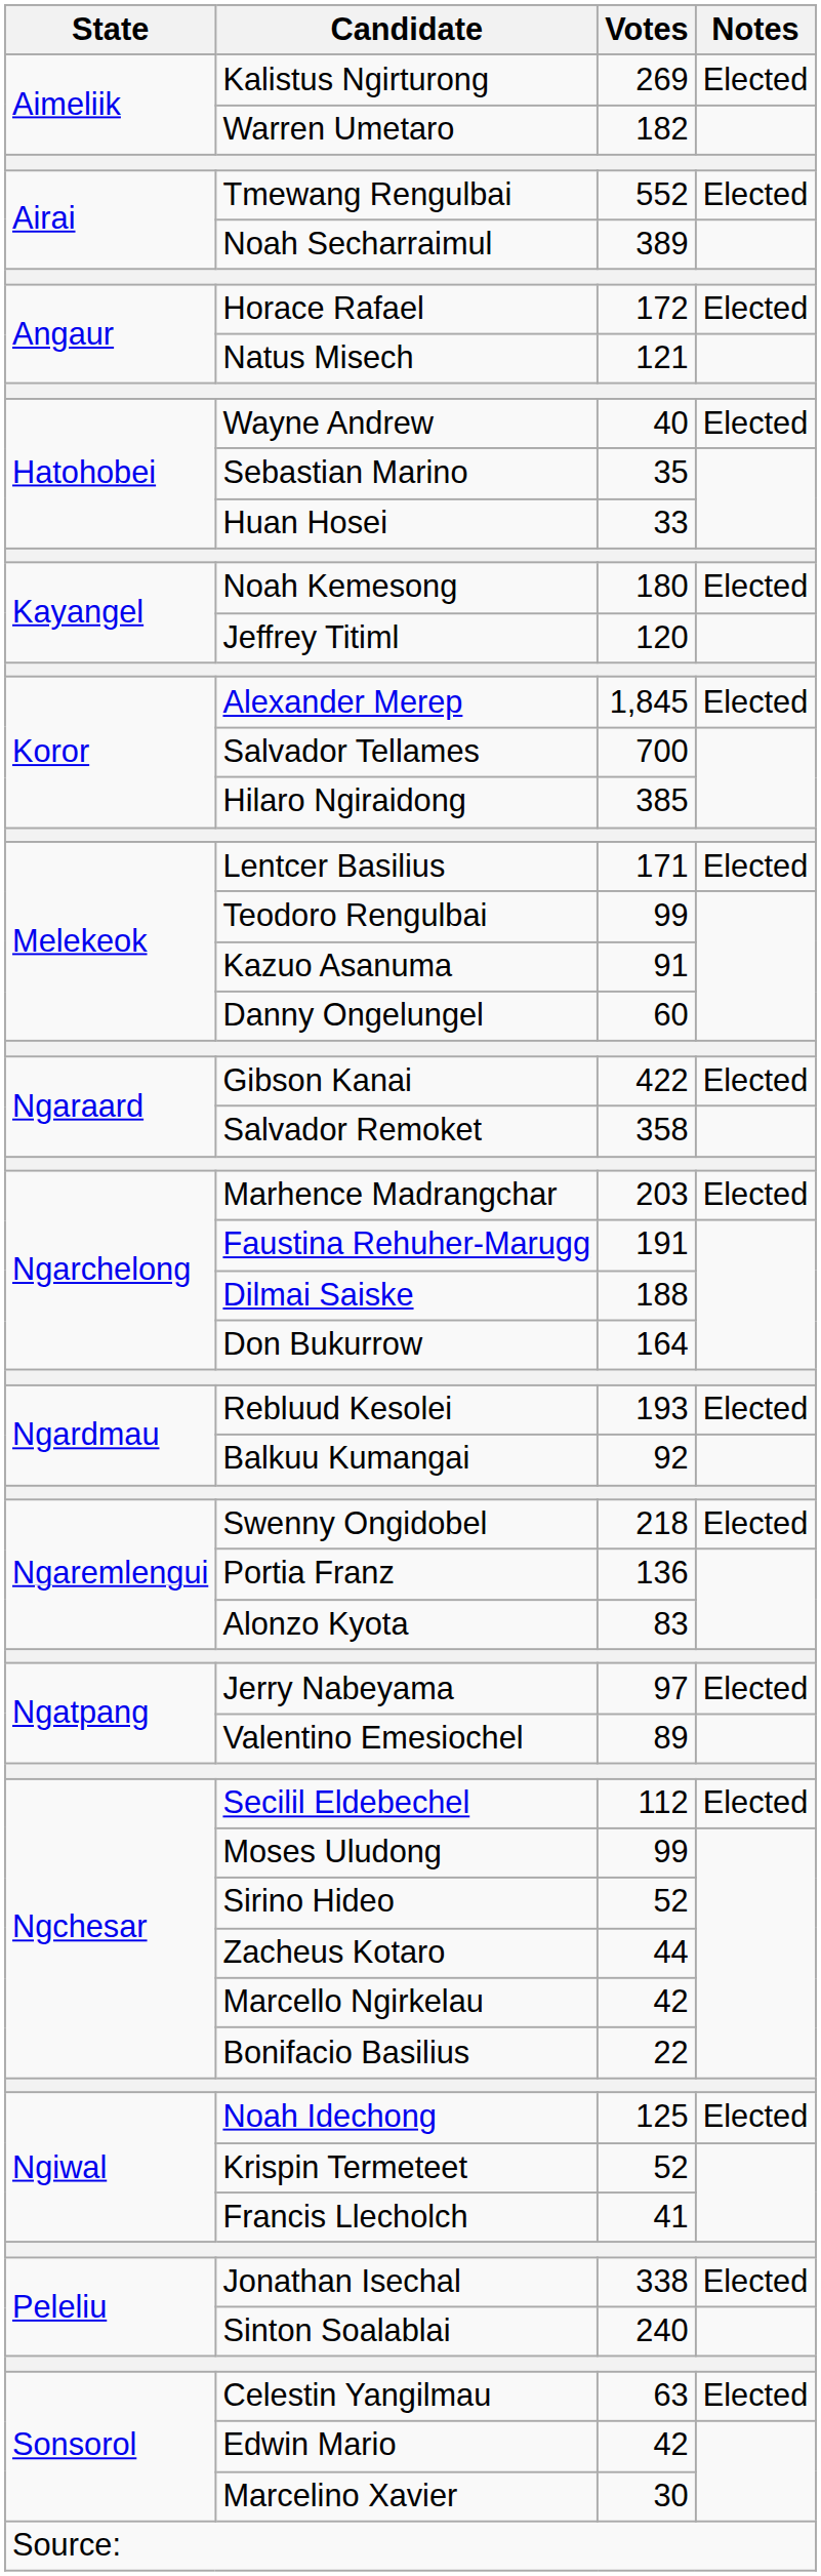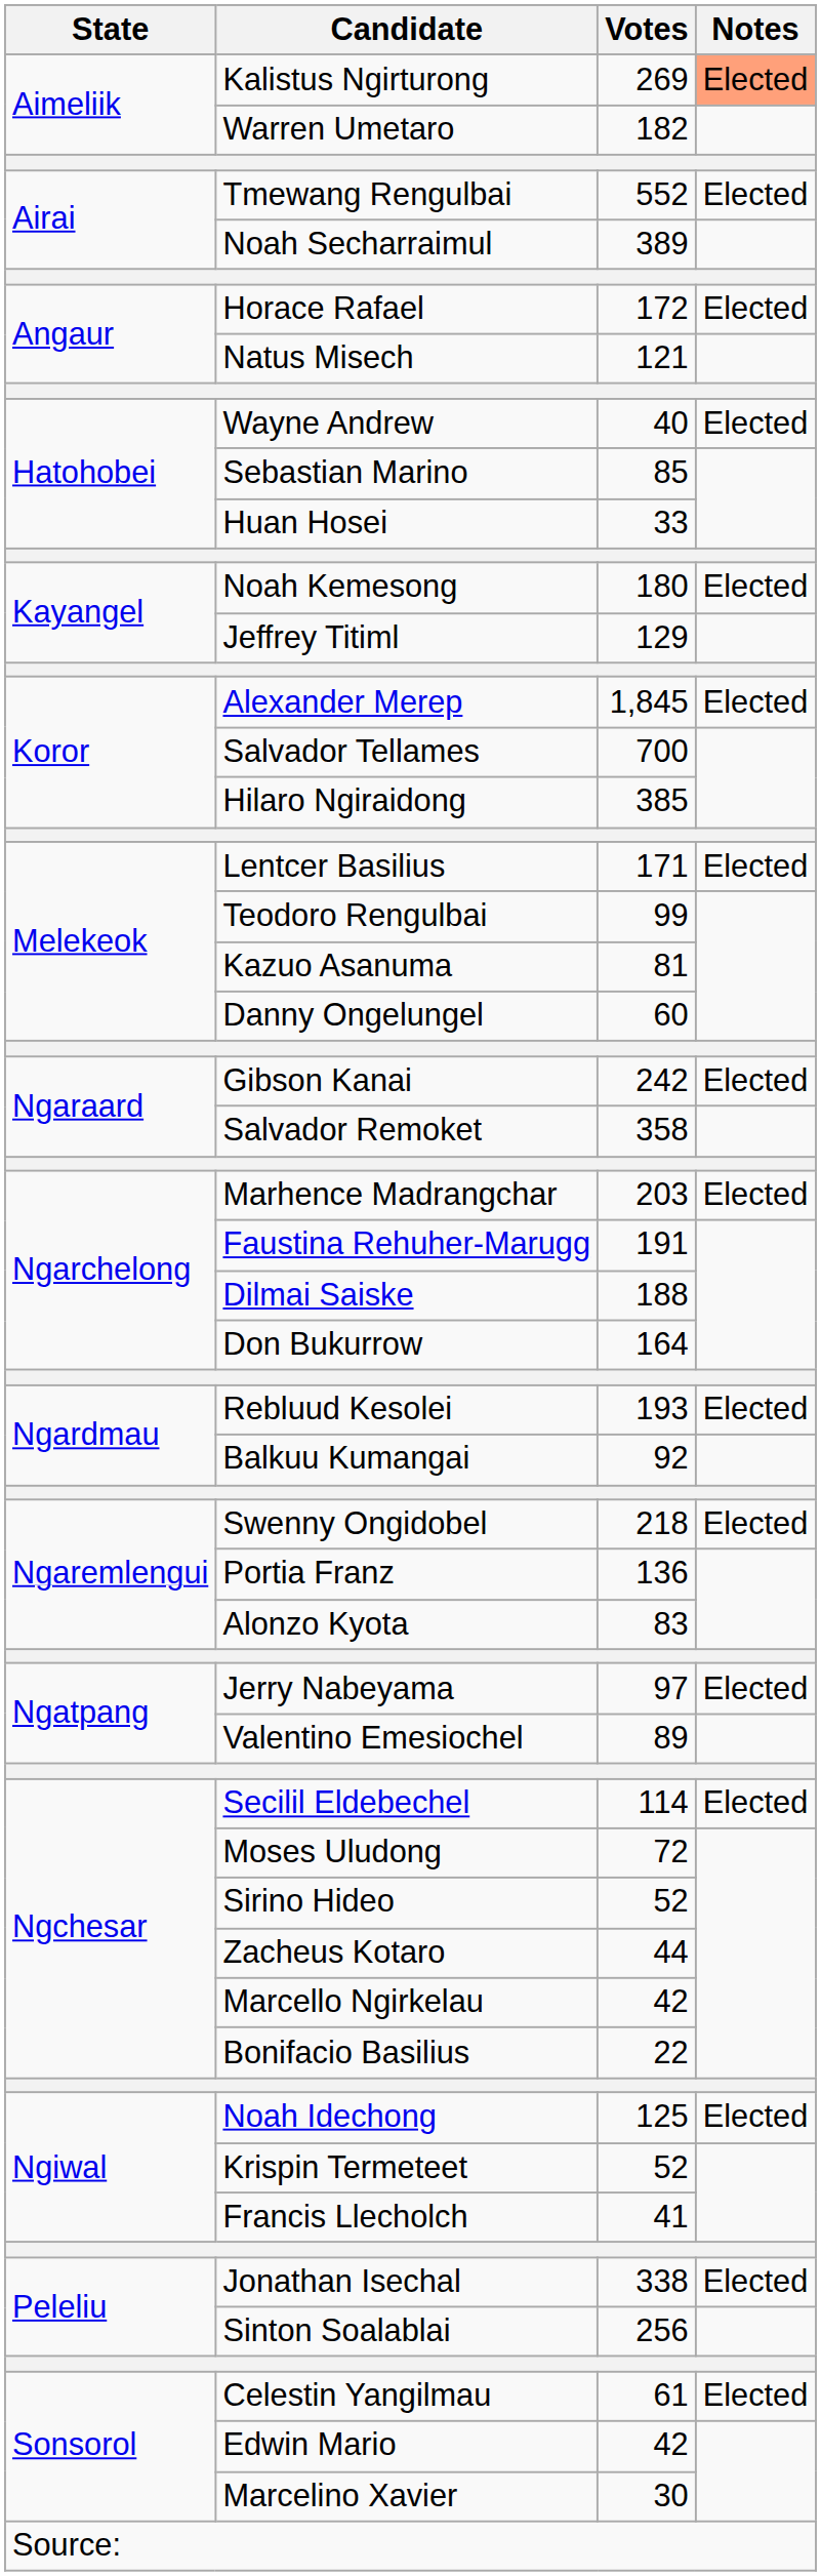Kalistus Ngirturong | Notes: no background -> lightsalmon background
Sebastian Marino | Votes: 35 -> 85
Jeffrey Titiml | Votes: 120 -> 129
Kazuo Asanuma | Votes: 91 -> 81
Gibson Kanai | Votes: 422 -> 242
Secilil Eldebechel | Votes: 112 -> 114
Moses Uludong | Votes: 99 -> 72
Sinton Soalablai | Votes: 240 -> 256
Celestin Yangilmau | Votes: 63 -> 61
